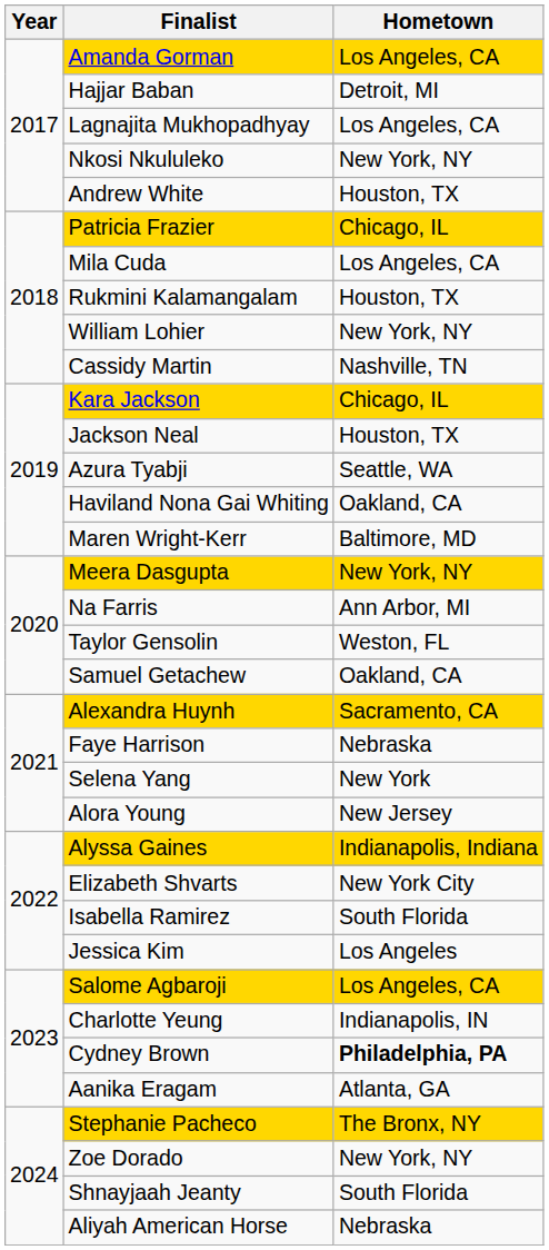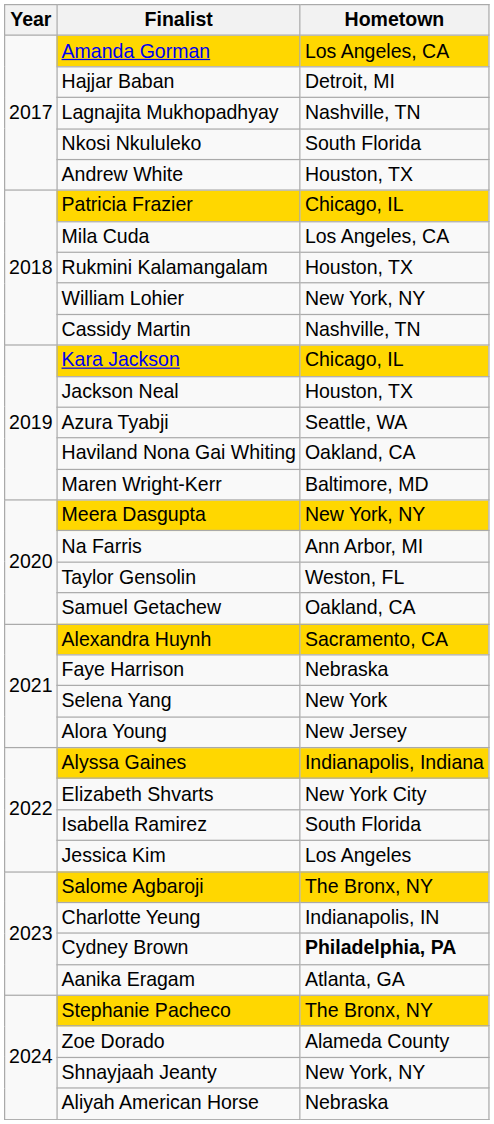Lagnajita Mukhopadhyay | Hometown: Los Angeles, CA -> Nashville, TN
Nkosi Nkululeko | Hometown: New York, NY -> South Florida
Salome Agbaroji | Hometown: Los Angeles, CA -> The Bronx, NY
Zoe Dorado | Hometown: New York, NY -> Alameda County
Shnayjaah Jeanty | Hometown: South Florida -> New York, NY
